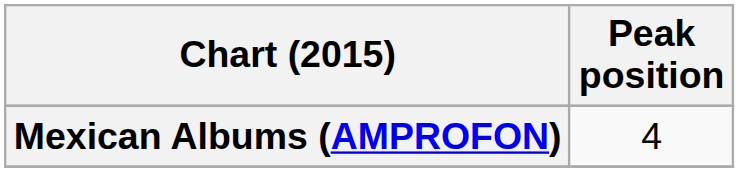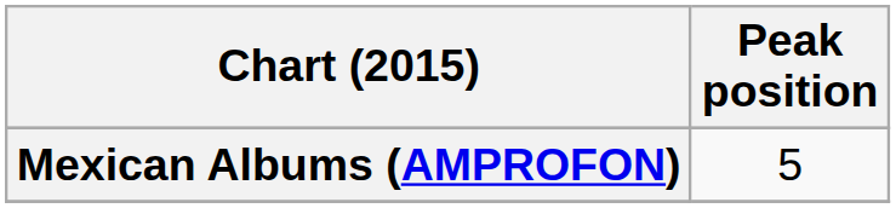Mexican Albums (AMPROFON) | Peak position: 4 -> 5
